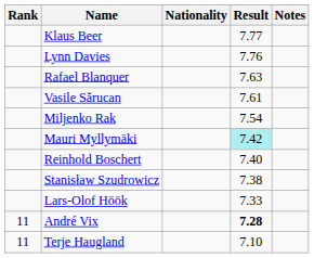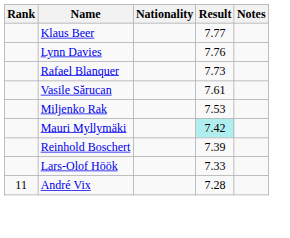Rafael Blanquer | Result: 7.63 -> 7.73
Miljenko Rak | Result: 7.54 -> 7.53
Reinhold Boschert | Result: 7.40 -> 7.39
- row: Stanisław Szudrowicz | 7.38
André Vix | Result: bold -> normal
- row: 11 | Terje Haugland | 7.10
